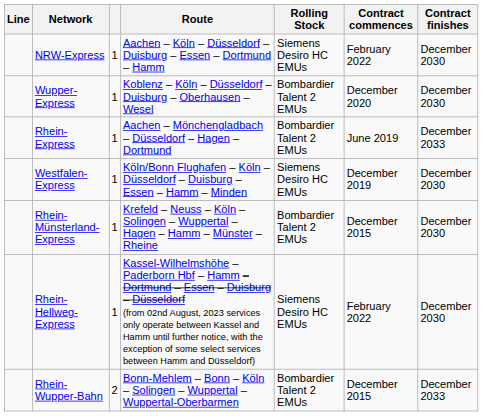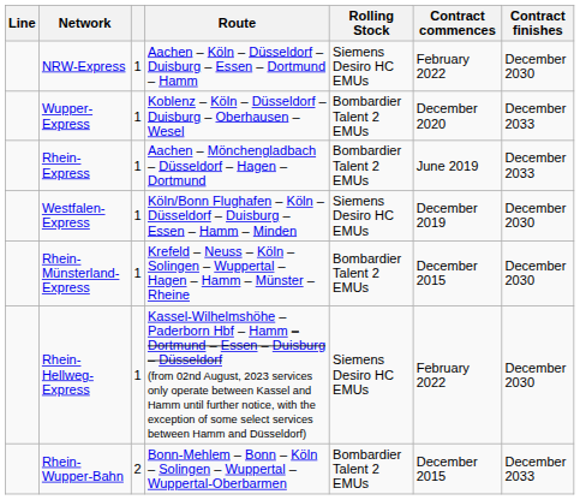Wupper-Express | Contract finishes: December 2030 -> December 2033
